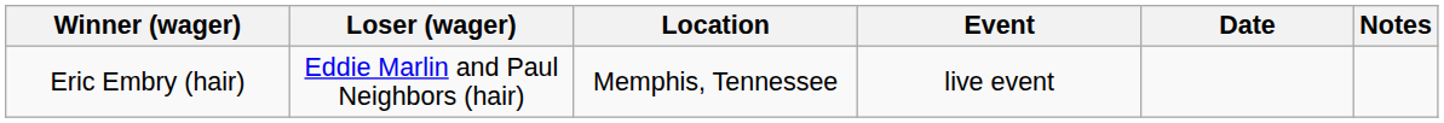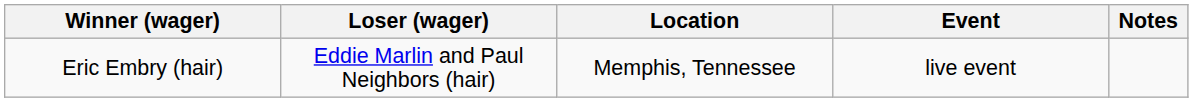- column: Date
